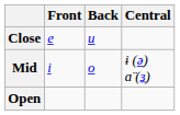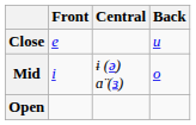columns swapped: Central <-> Back
